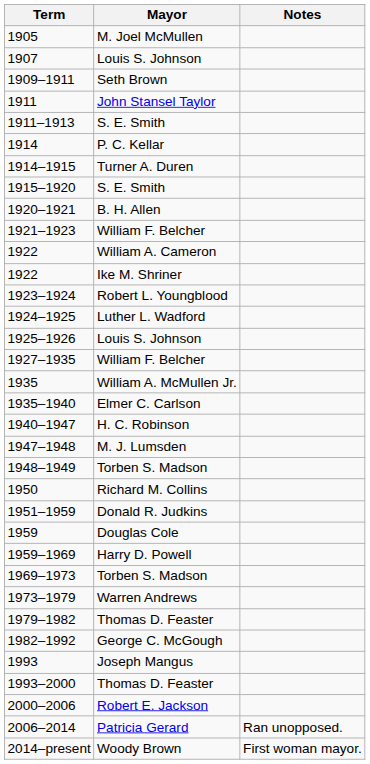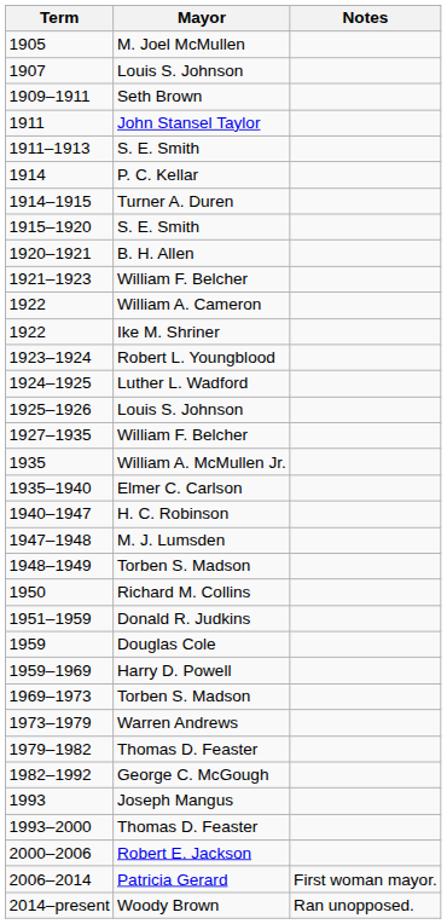2006–2014 | Notes: Ran unopposed. -> First woman mayor.
2014–present | Notes: First woman mayor. -> Ran unopposed.
